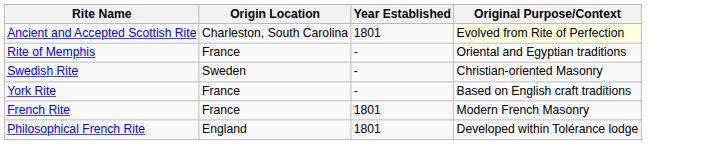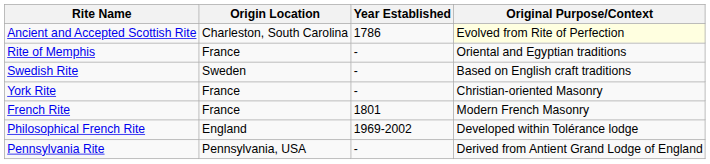Ancient and Accepted Scottish Rite | Year Established: 1801 -> 1786
Swedish Rite | Original Purpose/Context: Christian-oriented Masonry -> Based on English craft traditions
York Rite | Original Purpose/Context: Based on English craft traditions -> Christian-oriented Masonry
Philosophical French Rite | Year Established: 1801 -> 1969-2002
+ row: Pennsylvania Rite | Pennsylvania, USA | - | Derived from Antient Grand Lodge of England
